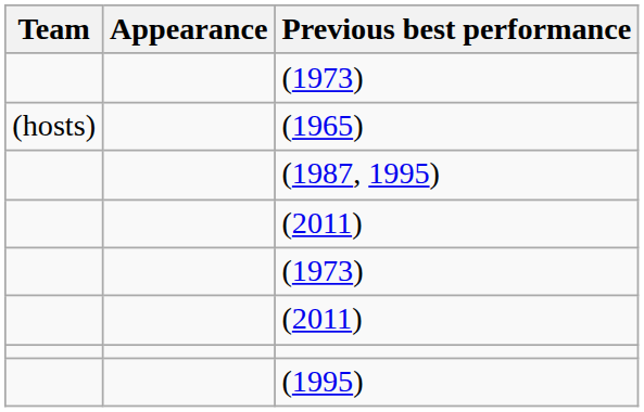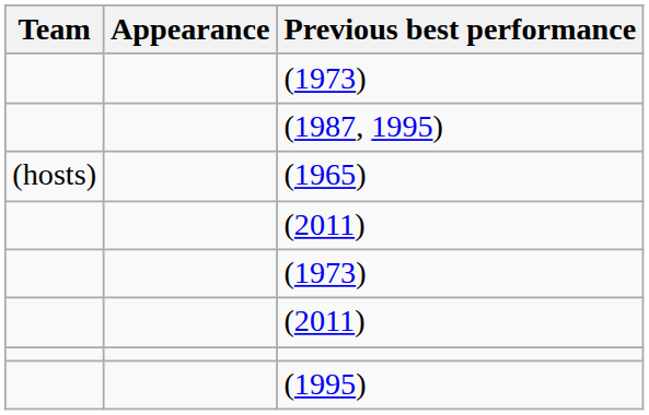rows swapped: (1965) <-> (1987, 1995)
